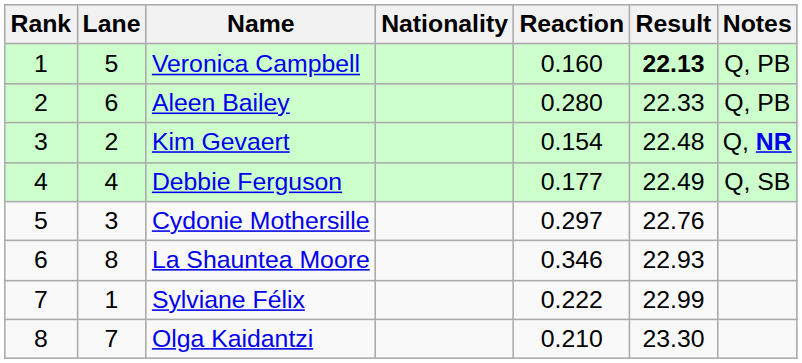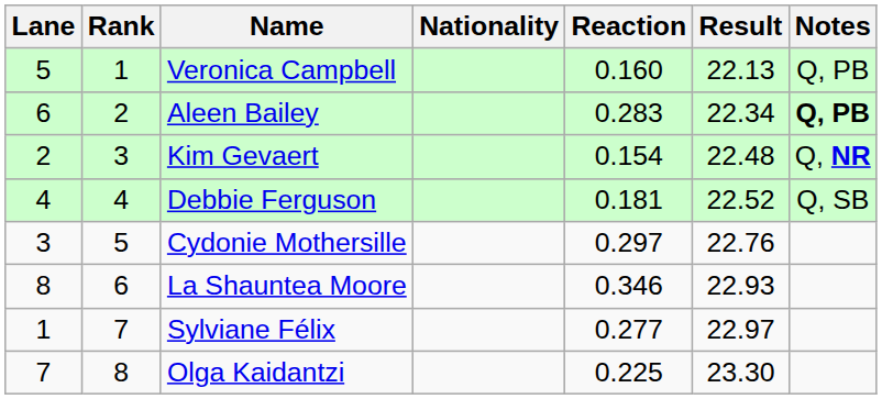columns swapped: Rank <-> Lane
Veronica Campbell | Result: bold -> normal
Aleen Bailey | Reaction: 0.280 -> 0.283
Aleen Bailey | Result: 22.33 -> 22.34
Aleen Bailey | Notes: normal -> bold
Debbie Ferguson | Reaction: 0.177 -> 0.181
Debbie Ferguson | Result: 22.49 -> 22.52
Sylviane Félix | Reaction: 0.222 -> 0.277
Sylviane Félix | Result: 22.99 -> 22.97
Olga Kaidantzi | Reaction: 0.210 -> 0.225
